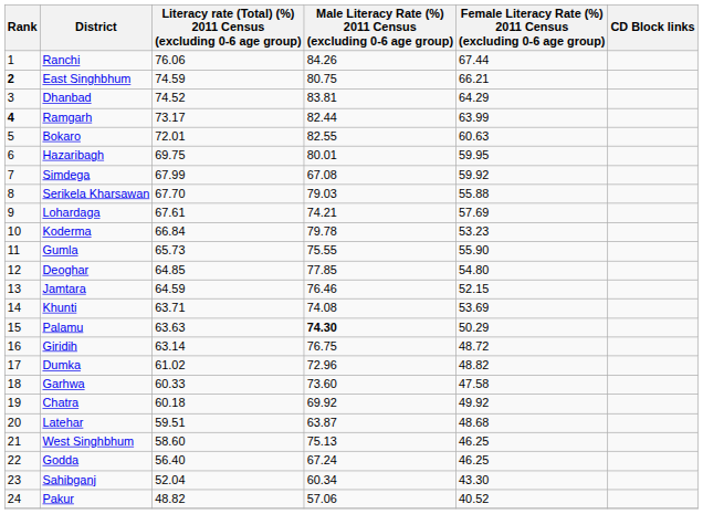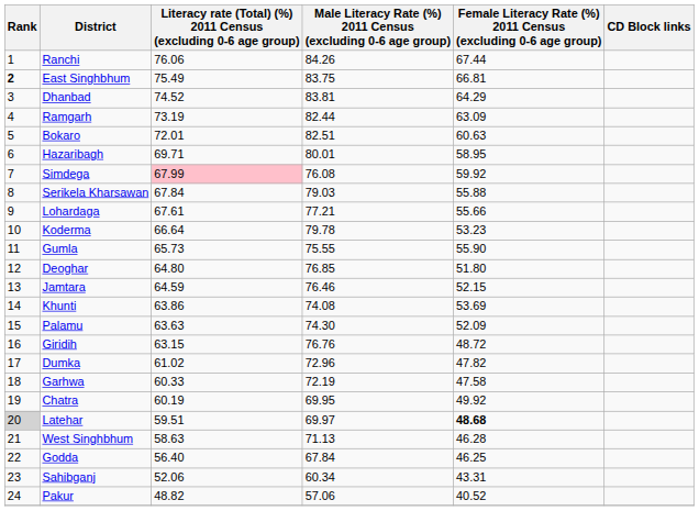East Singhbhum | column 3: 74.59 -> 75.49
East Singhbhum | Male Literacy Rate (%) 2011 Census (excluding 0-6 age group): 80.75 -> 83.75
East Singhbhum | column 5: 66.21 -> 66.81
Ramgarh | Rank: bold -> normal
Ramgarh | column 3: 73.17 -> 73.19
Ramgarh | column 5: 63.99 -> 63.09
Bokaro | Male Literacy Rate (%) 2011 Census (excluding 0-6 age group): 82.55 -> 82.51
Hazaribagh | column 3: 69.75 -> 69.71
Hazaribagh | column 5: 59.95 -> 58.95
Simdega | column 3: no background -> pink background
Simdega | Male Literacy Rate (%) 2011 Census (excluding 0-6 age group): 67.08 -> 76.08
Serikela Kharsawan | column 3: 67.70 -> 67.84
Lohardaga | Male Literacy Rate (%) 2011 Census (excluding 0-6 age group): 74.21 -> 77.21
Lohardaga | column 5: 57.69 -> 55.66
Koderma | column 3: 66.84 -> 66.64
Deoghar | column 3: 64.85 -> 64.80
Deoghar | Male Literacy Rate (%) 2011 Census (excluding 0-6 age group): 77.85 -> 76.85
Deoghar | column 5: 54.80 -> 51.80
Khunti | column 3: 63.71 -> 63.86
Palamu | Male Literacy Rate (%) 2011 Census (excluding 0-6 age group): bold -> normal
Palamu | column 5: 50.29 -> 52.09
Giridih | column 3: 63.14 -> 63.15
Giridih | Male Literacy Rate (%) 2011 Census (excluding 0-6 age group): 76.75 -> 76.76
Dumka | column 5: 48.82 -> 47.82
Garhwa | Male Literacy Rate (%) 2011 Census (excluding 0-6 age group): 73.60 -> 72.19
Chatra | column 3: 60.18 -> 60.19
Chatra | Male Literacy Rate (%) 2011 Census (excluding 0-6 age group): 69.92 -> 69.95
Latehar | Rank: no background -> lightgrey background
Latehar | Male Literacy Rate (%) 2011 Census (excluding 0-6 age group): 63.87 -> 69.97
Latehar | column 5: normal -> bold
West Singhbhum | column 3: 58.60 -> 58.63
West Singhbhum | Male Literacy Rate (%) 2011 Census (excluding 0-6 age group): 75.13 -> 71.13
West Singhbhum | column 5: 46.25 -> 46.28
Godda | Male Literacy Rate (%) 2011 Census (excluding 0-6 age group): 67.24 -> 67.84
Sahibganj | column 3: 52.04 -> 52.06
Sahibganj | column 5: 43.30 -> 43.31
